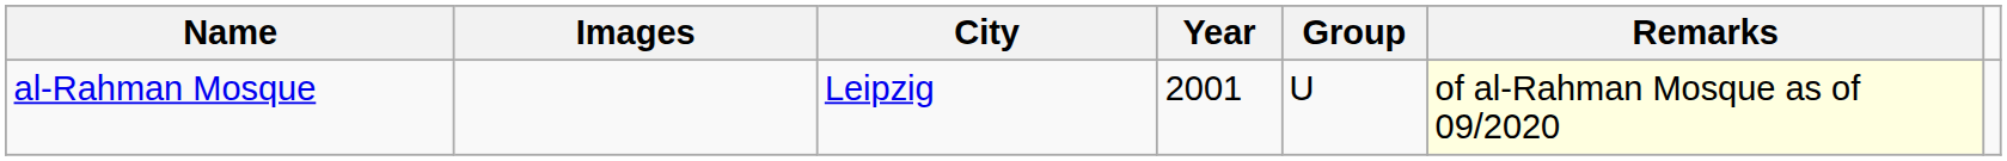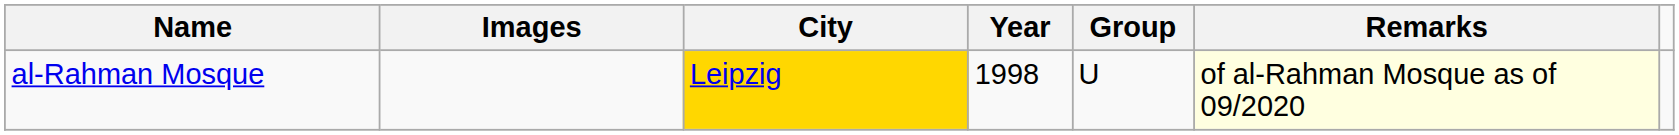al-Rahman Mosque | City: no background -> gold background
al-Rahman Mosque | Year: 2001 -> 1998
